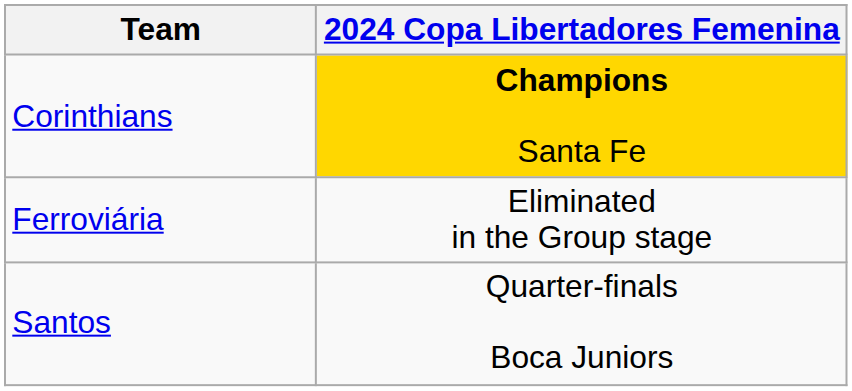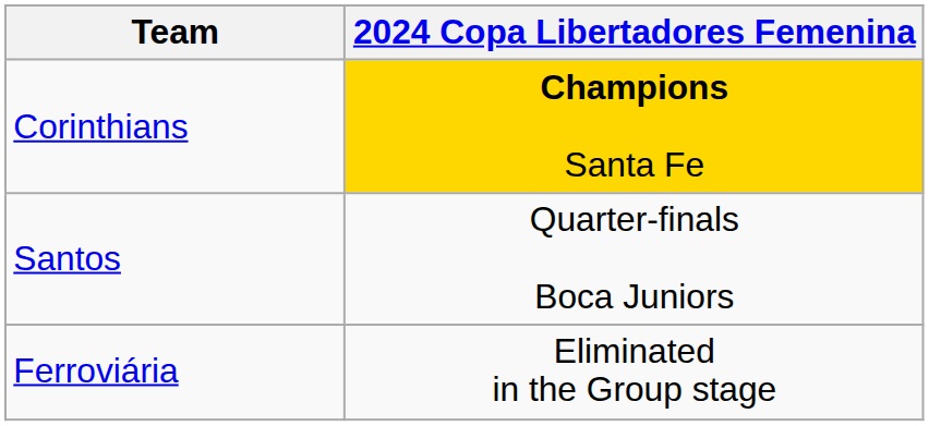rows swapped: Ferroviária <-> Santos
